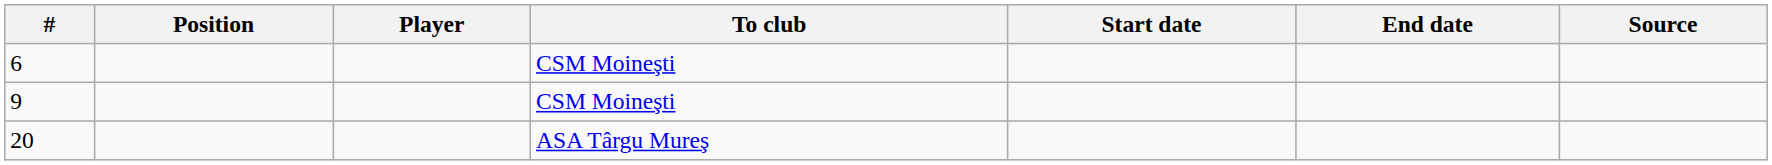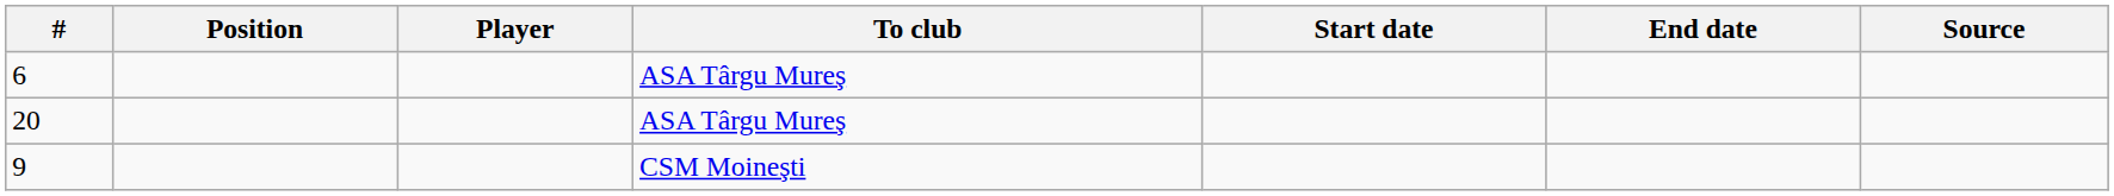6 | To club: CSM Moineşti -> ASA Târgu Mureş
rows swapped: 9 <-> 20
